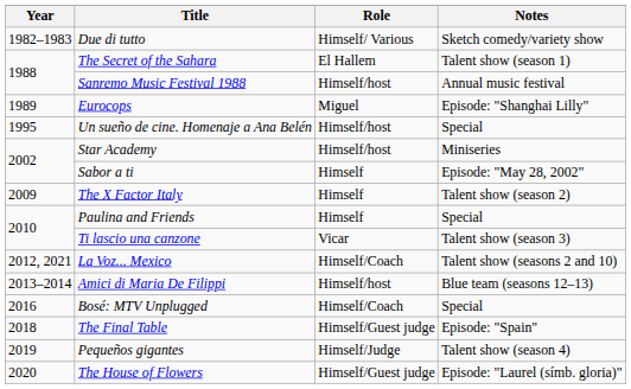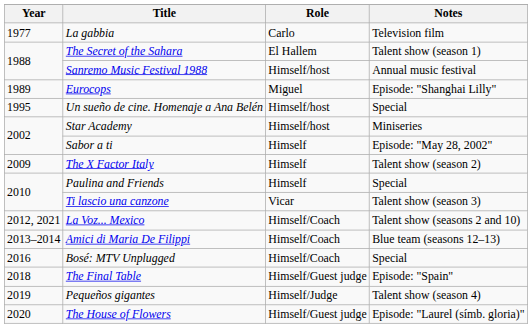+ row: 1977 | La gabbia | Carlo | Television film
- row: 1982–1983 | Due di tutto | Himself/ Various | Sketch comedy/variety show
Amici di Maria De Filippi | Role: Himself/host -> Himself/Coach
